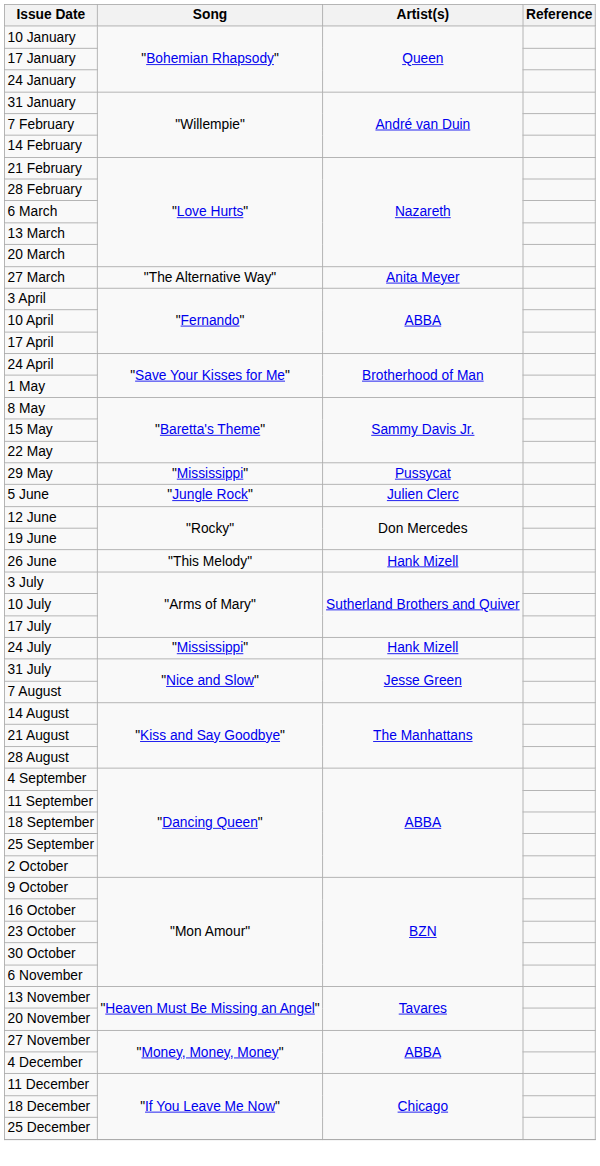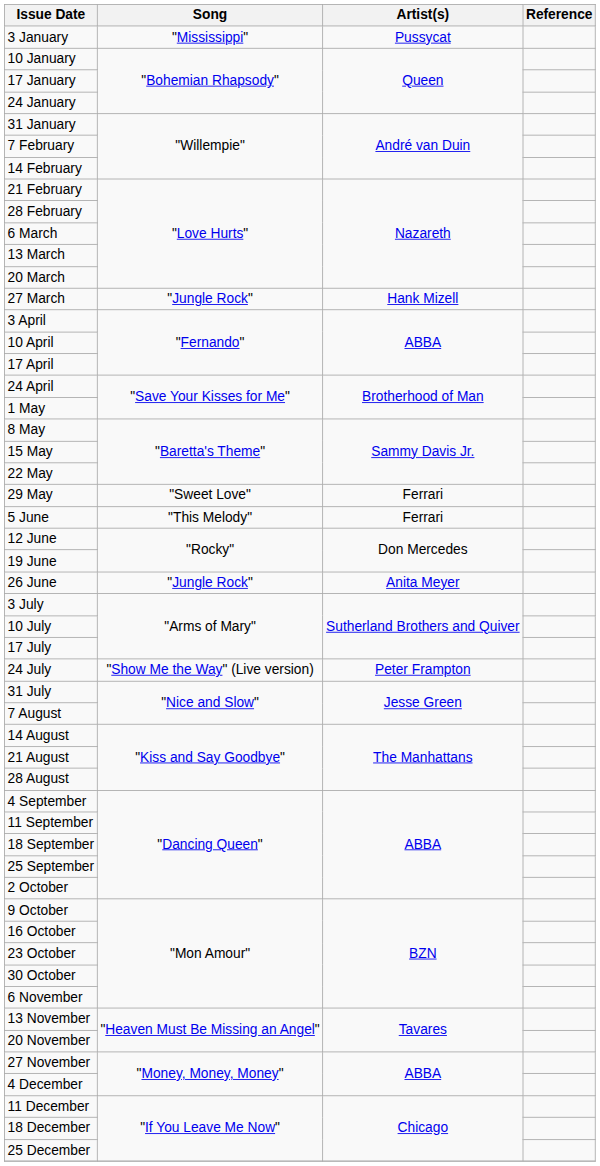+ row: 3 January | "Mississippi" | Pussycat
27 March | Song: "The Alternative Way" -> "Jungle Rock"
27 March | Artist(s): Anita Meyer -> Hank Mizell
29 May | Song: "Mississippi" -> "Sweet Love"
29 May | Artist(s): Pussycat -> Ferrari
5 June | Song: "Jungle Rock" -> "This Melody"
5 June | Artist(s): Julien Clerc -> Ferrari
26 June | Song: "This Melody" -> "Jungle Rock"
26 June | Artist(s): Hank Mizell -> Anita Meyer
24 July | Song: "Mississippi" -> "Show Me the Way" (Live version)
24 July | Artist(s): Hank Mizell -> Peter Frampton
